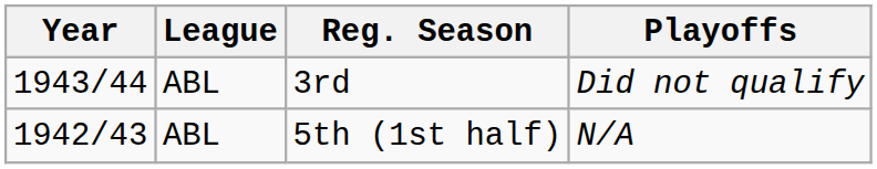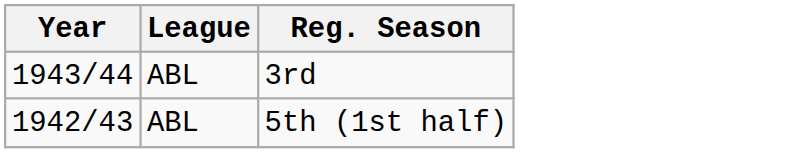- column: Playoffs | Did not qualify | N/A
